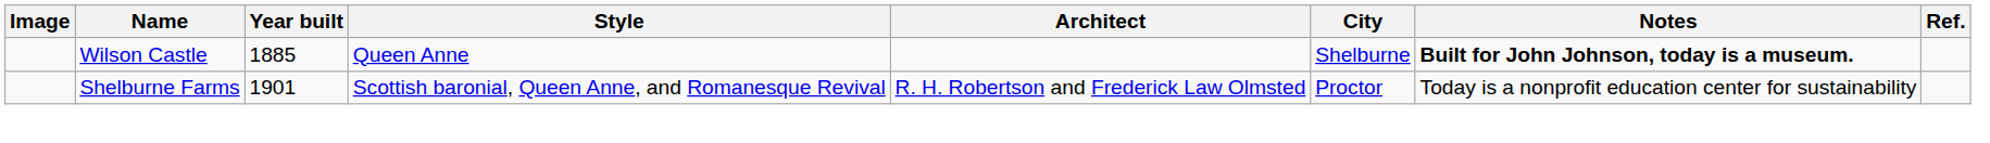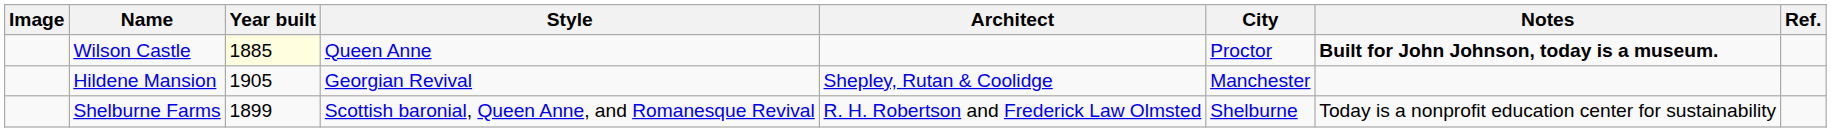Wilson Castle | Year built: no background -> lightyellow background
Wilson Castle | City: Shelburne -> Proctor
+ row: Hildene Mansion | 1905 | Georgian Revival | Shepley, Rutan & Coolidge | Manchester
Shelburne Farms | Year built: 1901 -> 1899
Shelburne Farms | City: Proctor -> Shelburne
